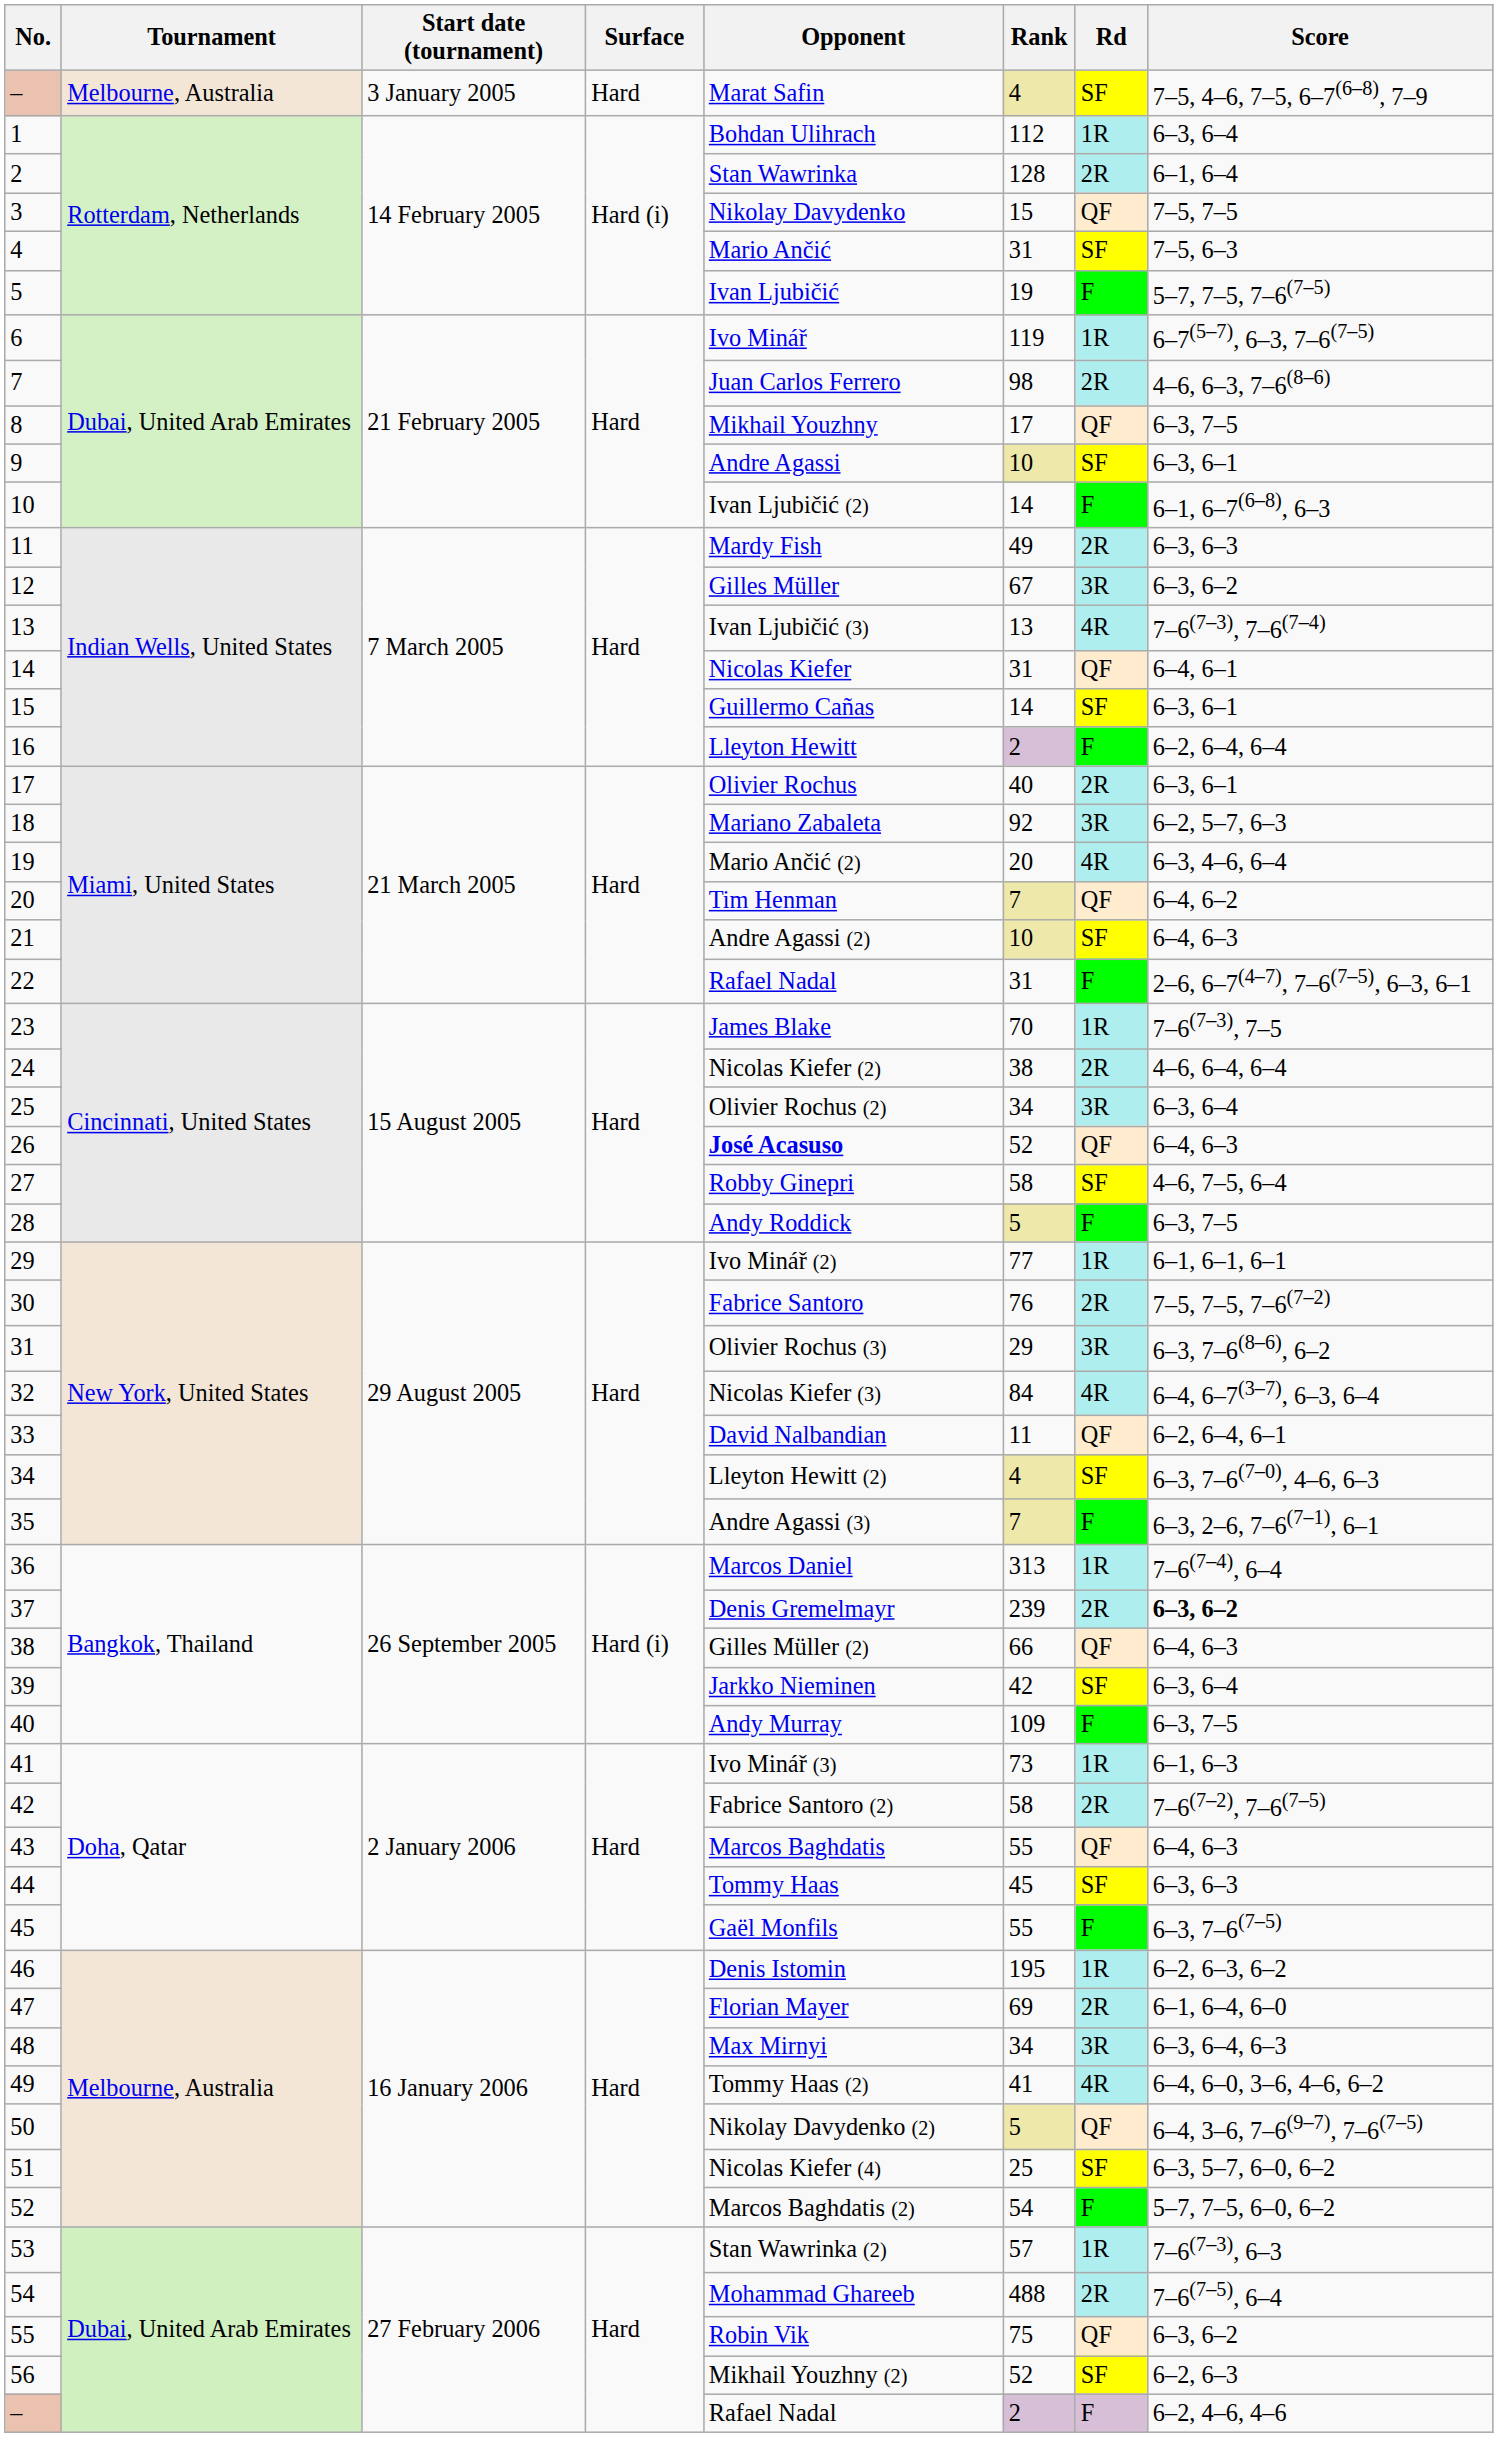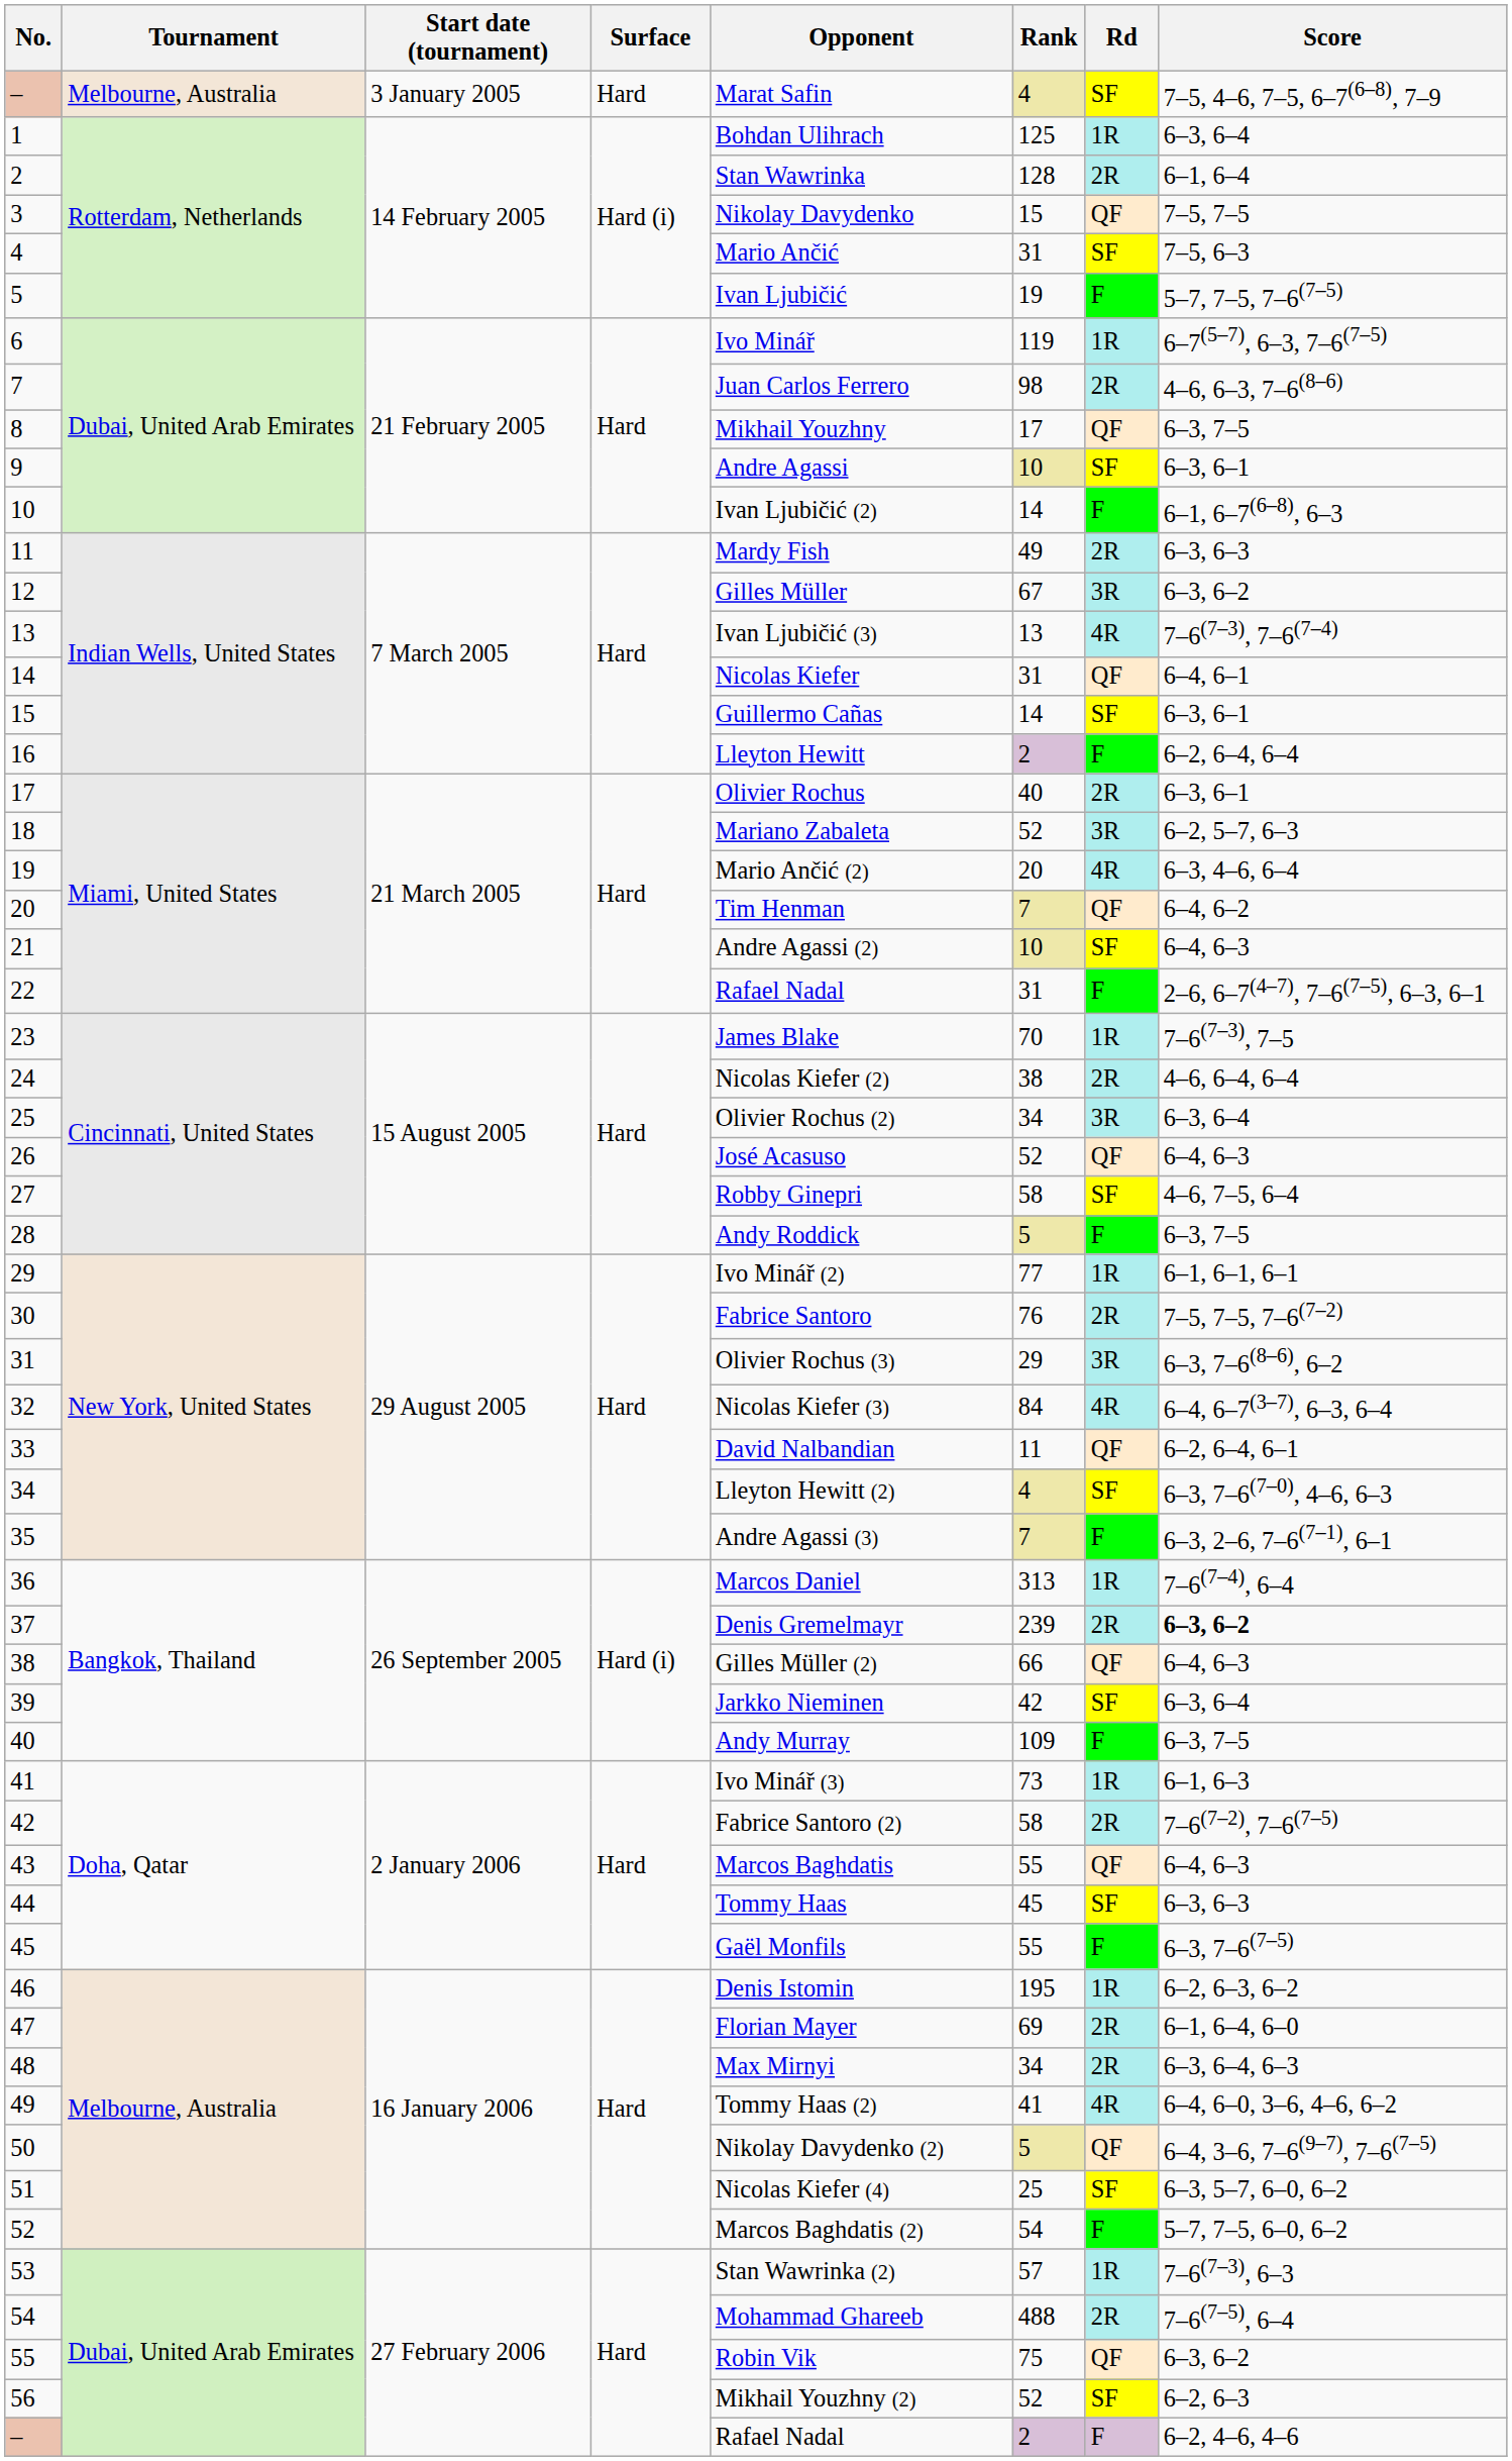1 | Rank: 112 -> 125
18 | Rank: 92 -> 52
26 | Opponent: bold -> normal
48 | Rd: 3R -> 2R
